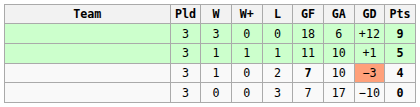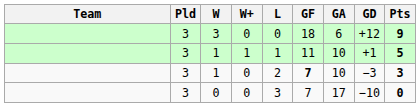1 / 0 | GD: lightsalmon background -> no background
1 / 0 | Pts: 4 -> 3
